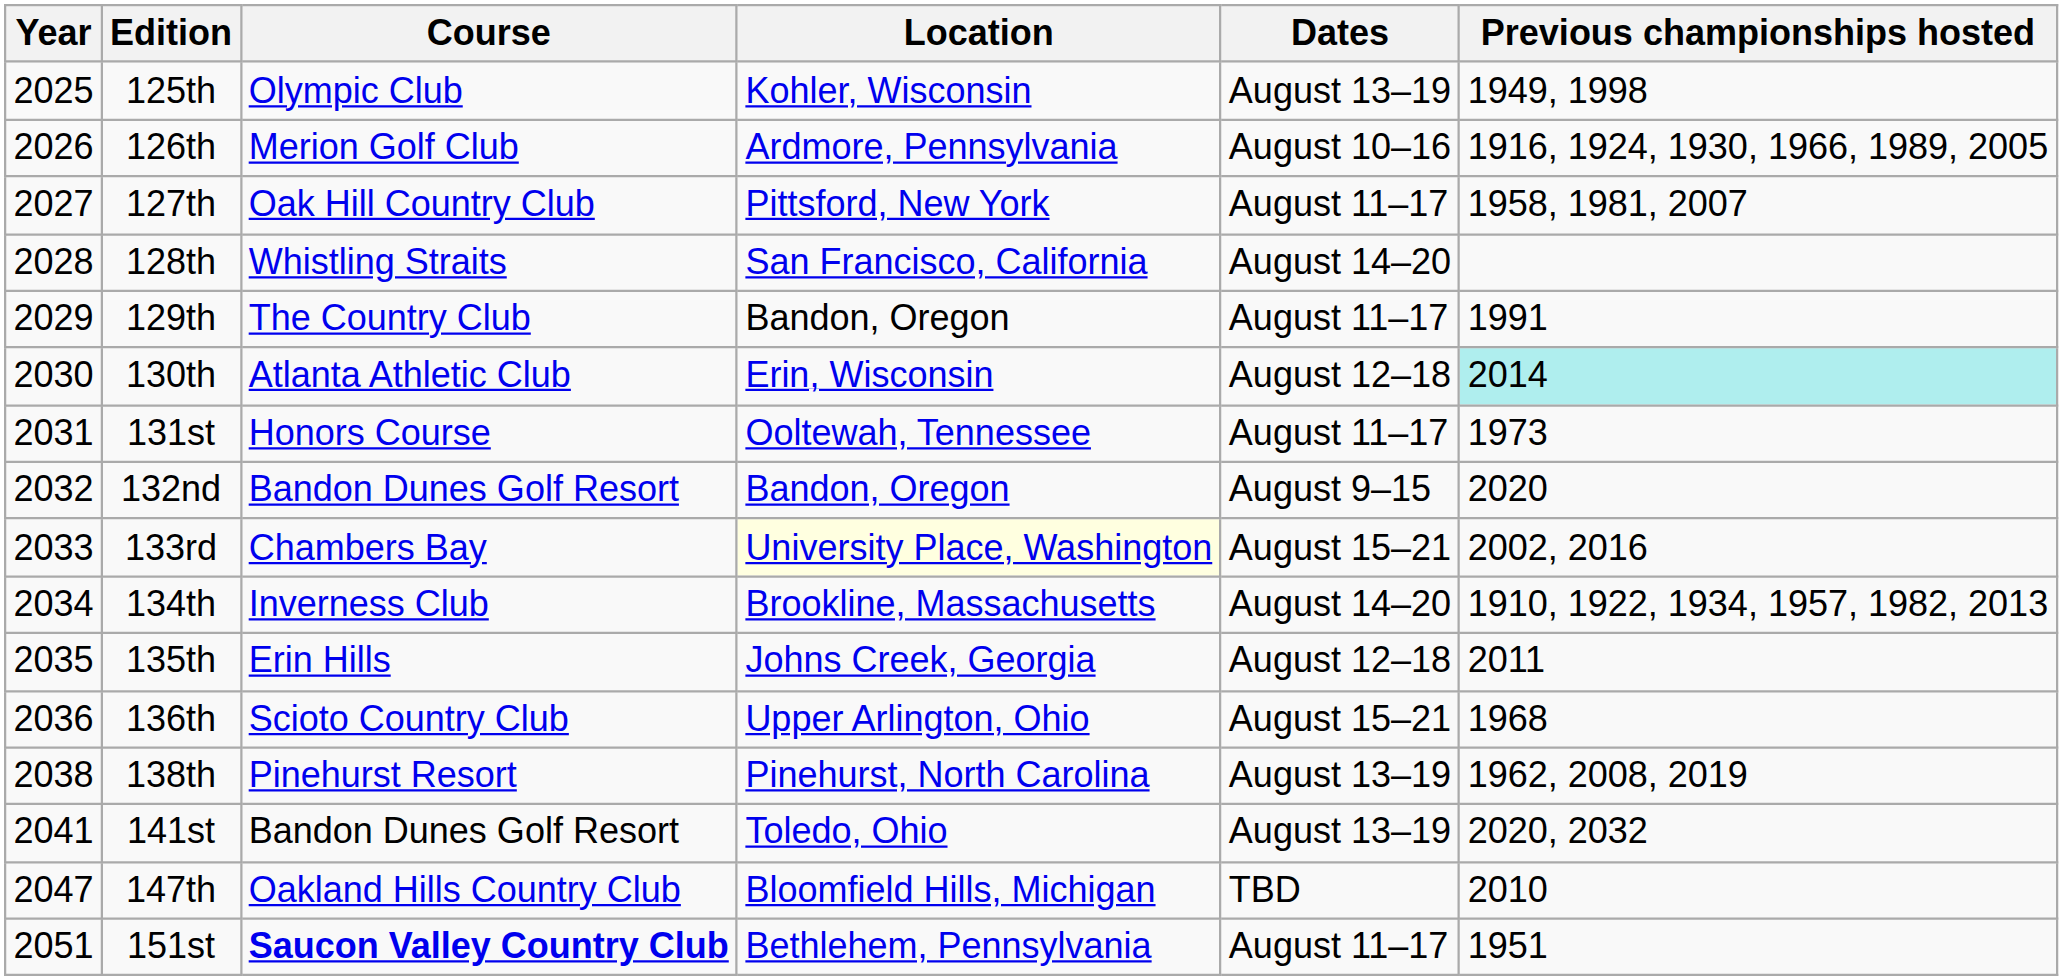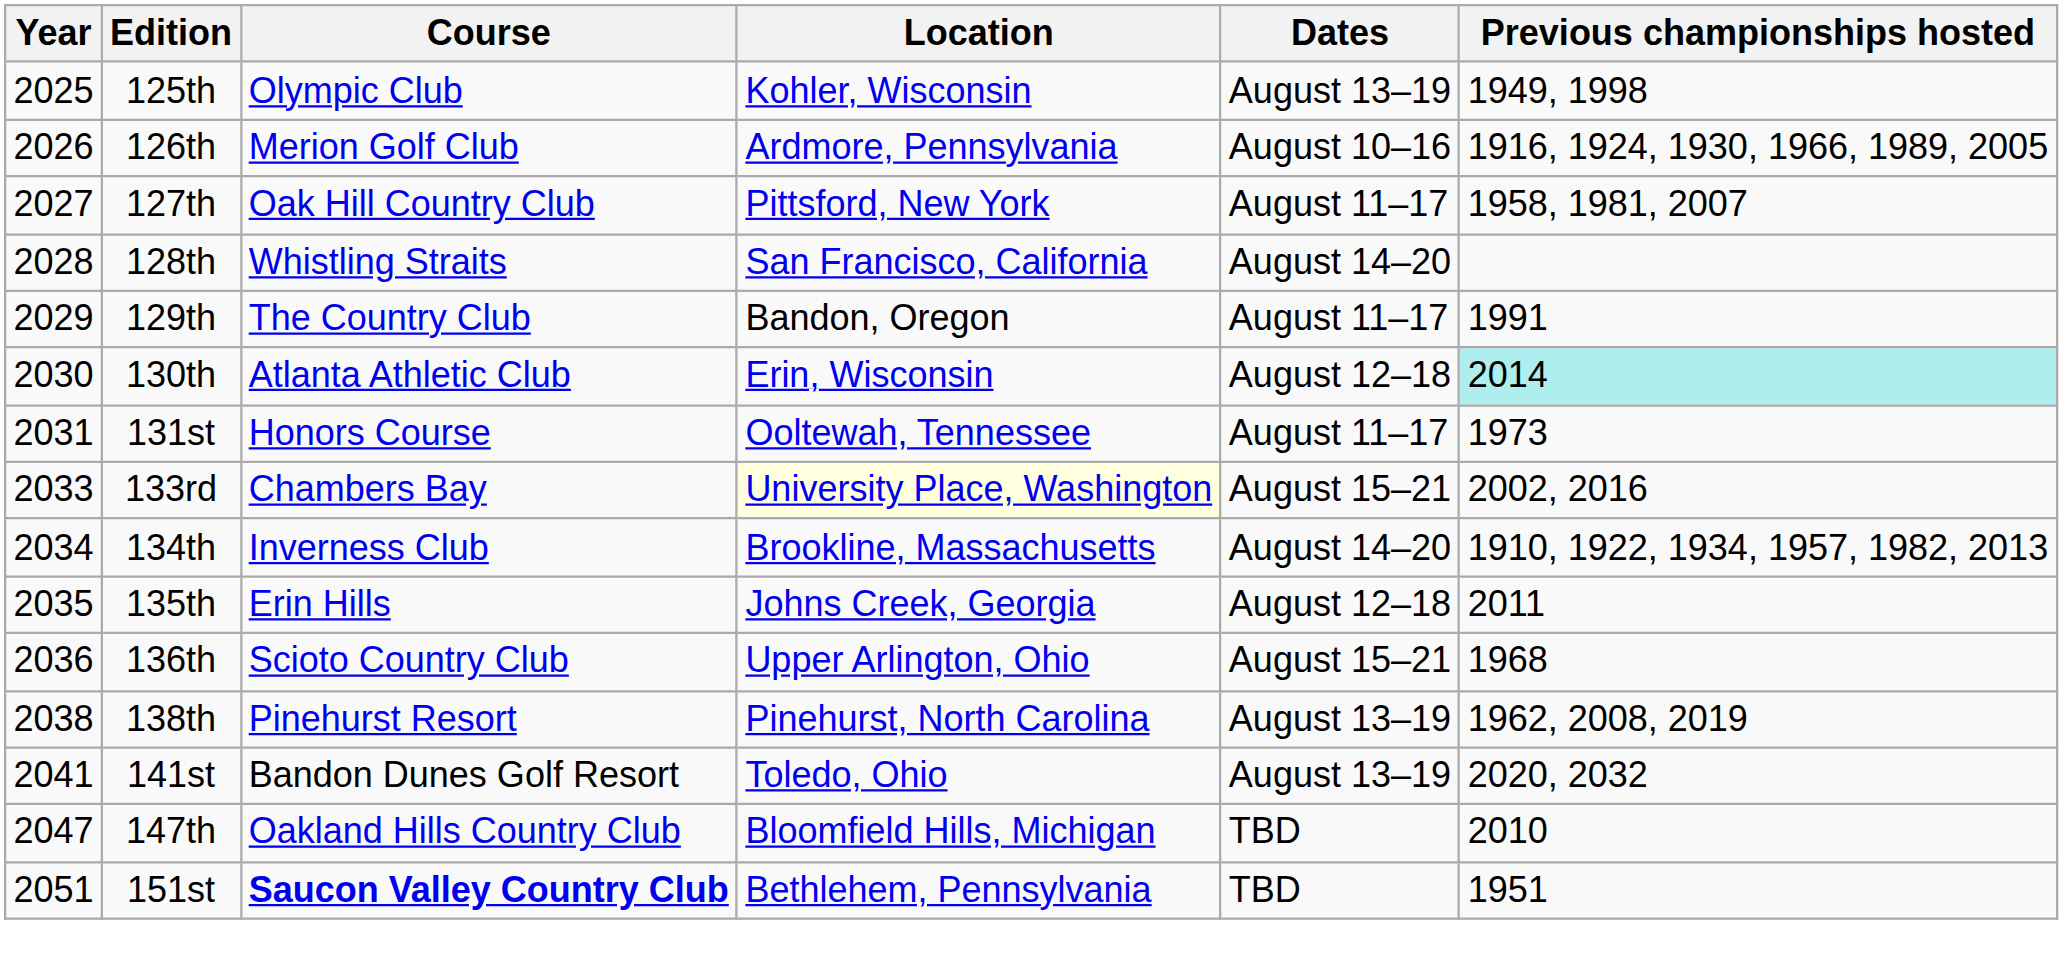- row: 2032 | 132nd | Bandon Dunes Golf Resort | Bandon, Oregon | August 9–15 | 2020
151st | Dates: August 11–17 -> TBD
